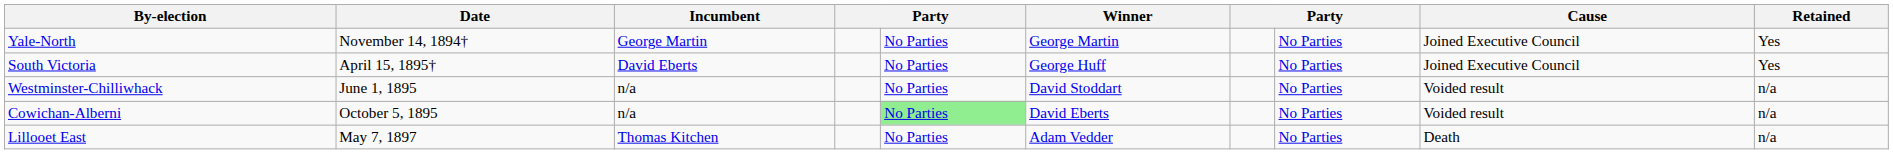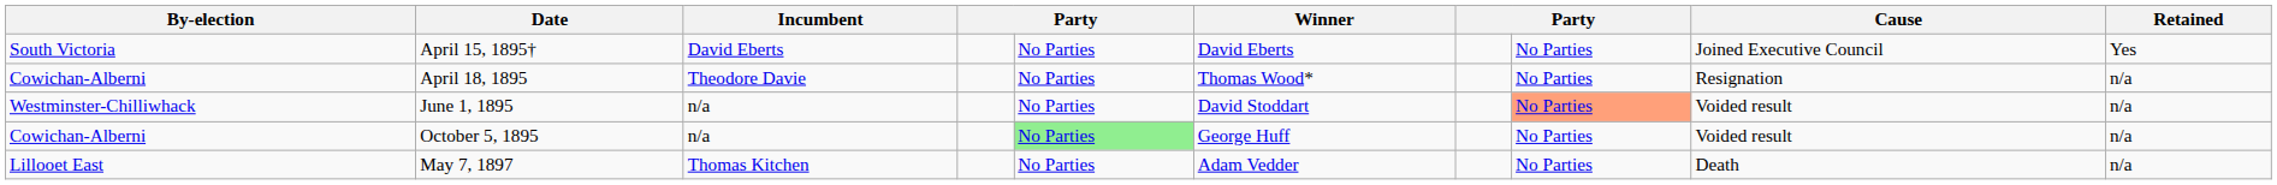- row: Yale-North | November 14, 1894† | George Martin | No Parties | George Martin | No Parties | Joined Executive Council | Yes
April 15, 1895† | Winner: George Huff -> David Eberts
+ row: Cowichan-Alberni | April 18, 1895 | Theodore Davie | No Parties | Thomas Wood* | No Parties | Resignation | n/a
June 1, 1895 | column 8: no background -> lightsalmon background
October 5, 1895 | Winner: David Eberts -> George Huff
